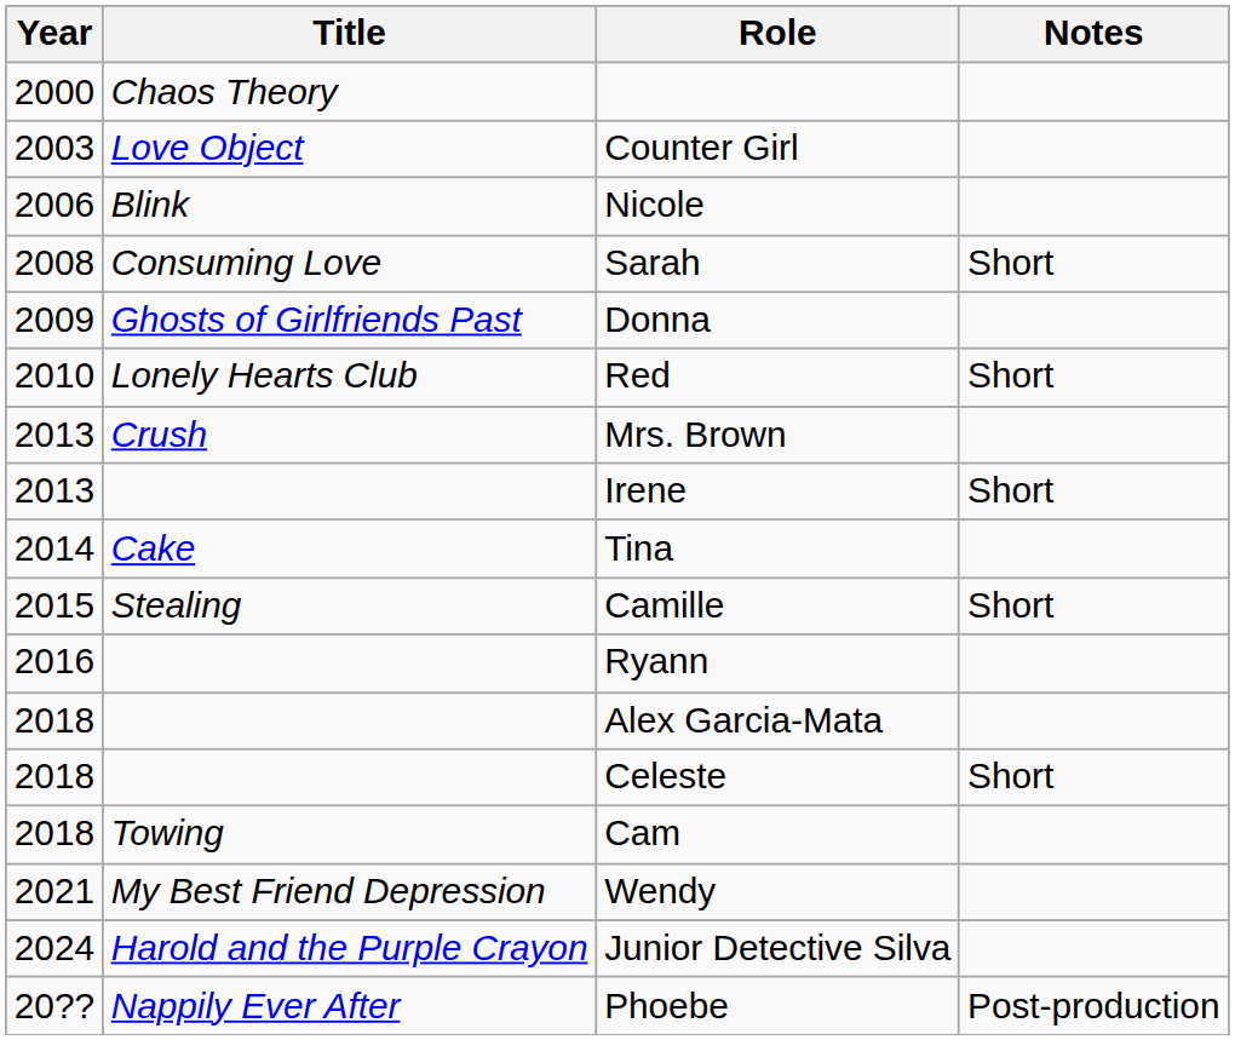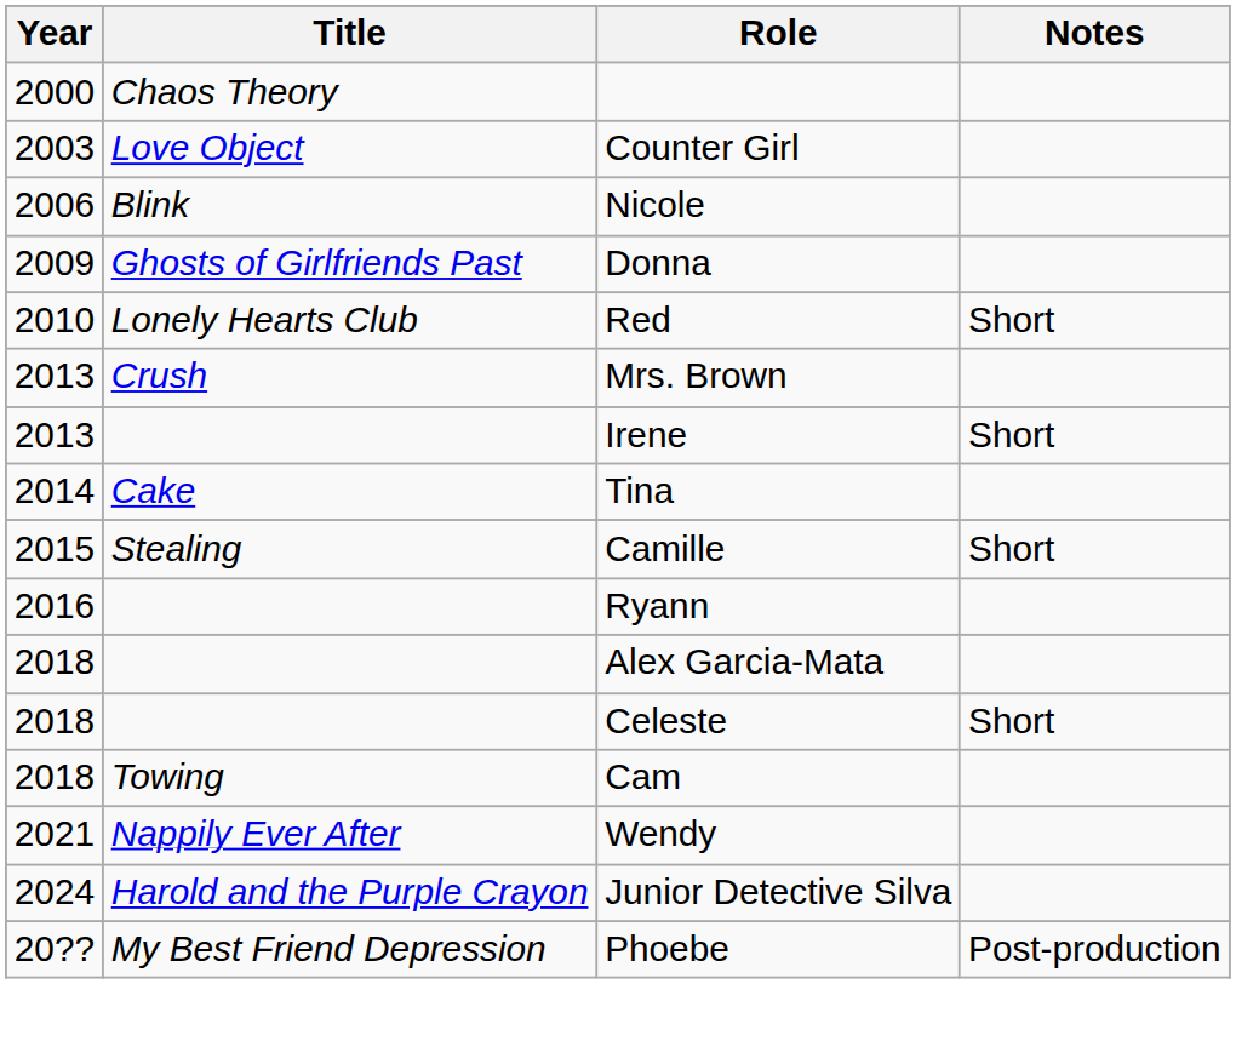- row: 2008 | Consuming Love | Sarah | Short
Wendy | Title: My Best Friend Depression -> Nappily Ever After
Phoebe | Title: Nappily Ever After -> My Best Friend Depression
